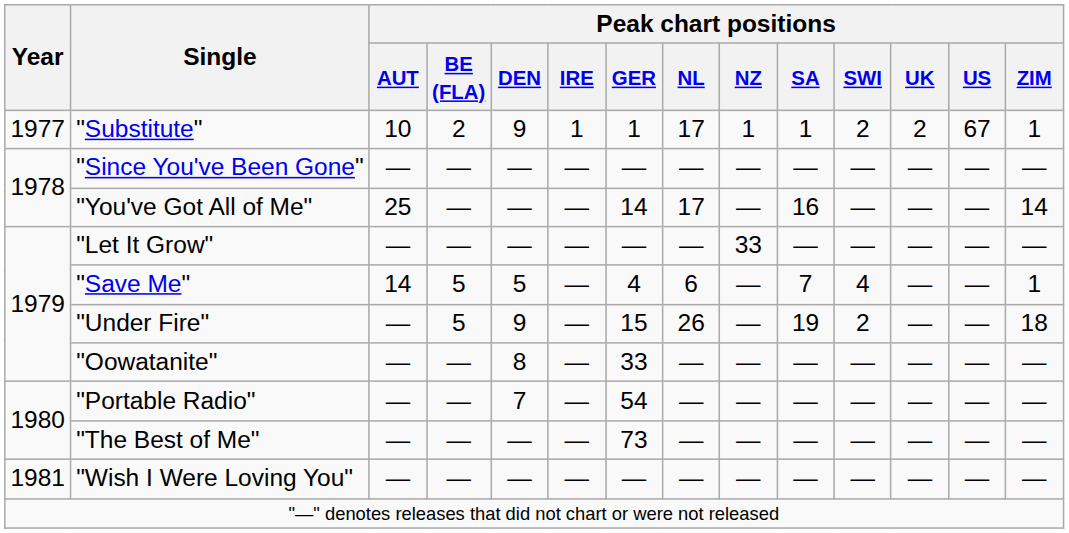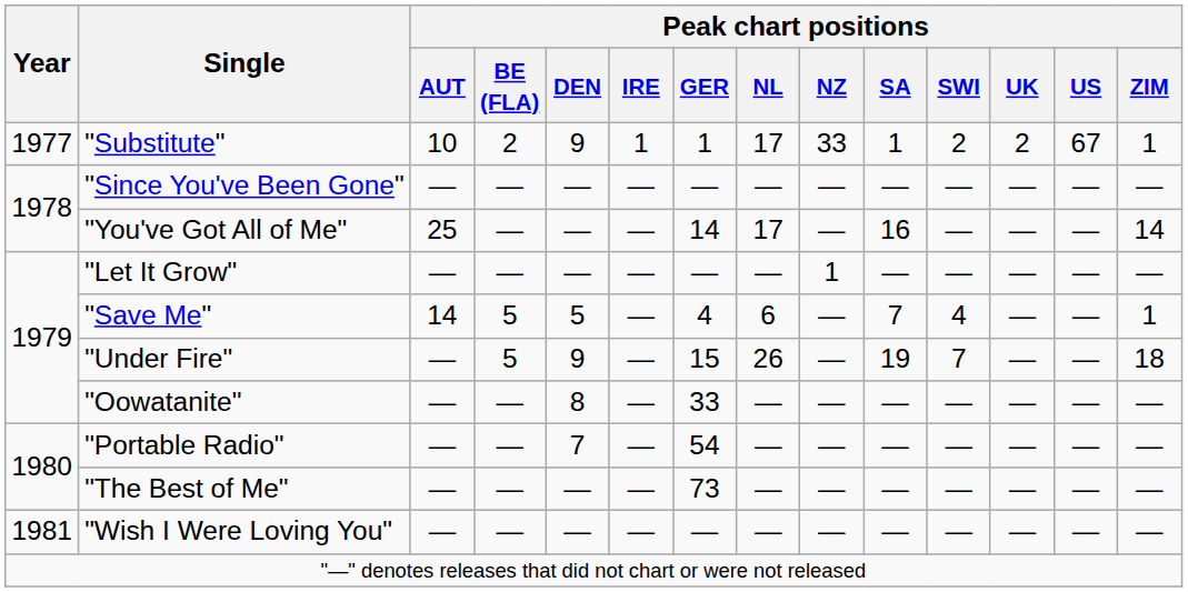"Substitute" | Peak chart positions / NZ: 1 -> 33
"Let It Grow" | Peak chart positions / NZ: 33 -> 1
"Under Fire" | Peak chart positions / SWI: 2 -> 7
